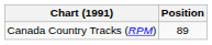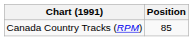Canada Country Tracks (RPM) | Position: 89 -> 85
